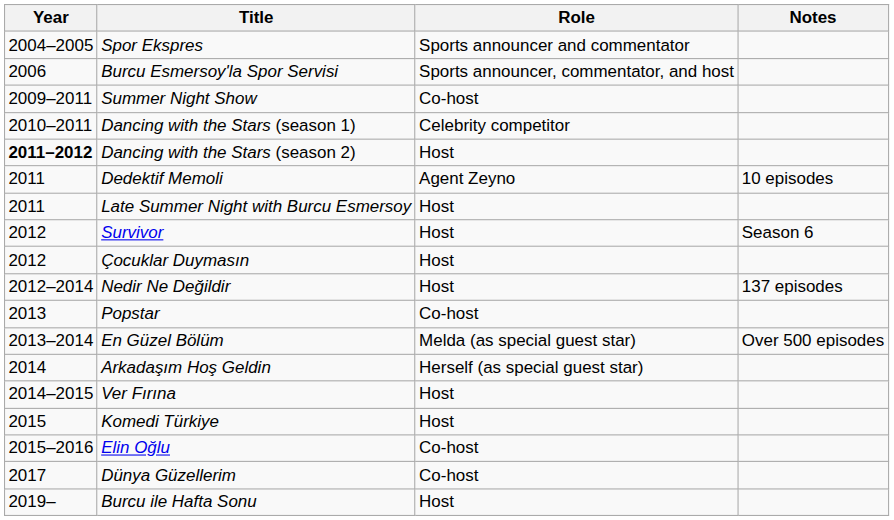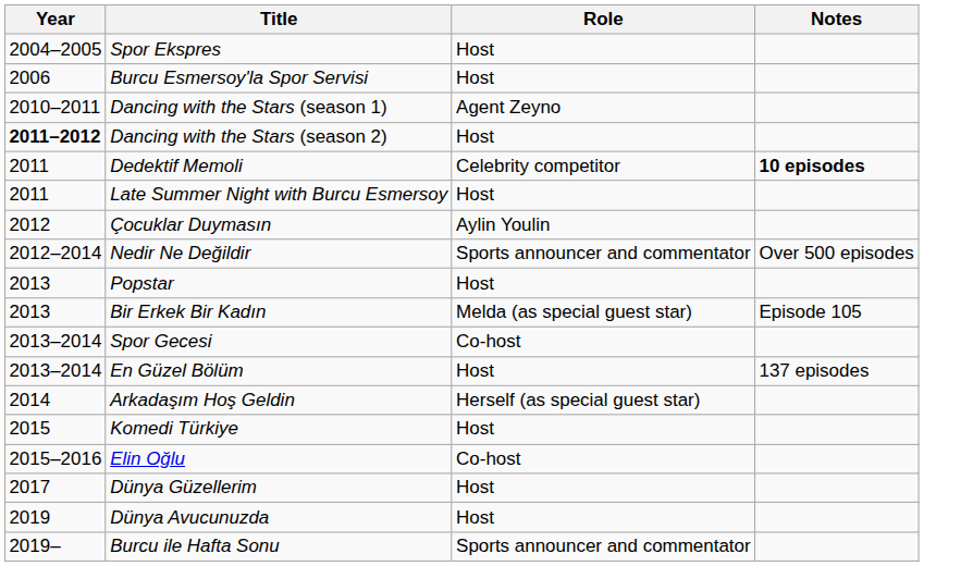Spor Ekspres | Role: Sports announcer and commentator -> Host
Burcu Esmersoy'la Spor Servisi | Role: Sports announcer, commentator, and host -> Host
- row: 2009–2011 | Summer Night Show | Co-host
Dancing with the Stars (season 1) | Role: Celebrity competitor -> Agent Zeyno
Dedektif Memoli | Role: Agent Zeyno -> Celebrity competitor
Dedektif Memoli | Notes: normal -> bold
- row: 2012 | Survivor | Host | Season 6
Çocuklar Duymasın | Role: Host -> Aylin Youlin
Nedir Ne Değildir | Role: Host -> Sports announcer and commentator
Nedir Ne Değildir | Notes: 137 episodes -> Over 500 episodes
Popstar | Role: Co-host -> Host
+ row: 2013 | Bir Erkek Bir Kadın | Melda (as special guest star) | Episode 105
+ row: 2013–2014 | Spor Gecesi | Co-host
En Güzel Bölüm | Role: Melda (as special guest star) -> Host
En Güzel Bölüm | Notes: Over 500 episodes -> 137 episodes
- row: 2014–2015 | Ver Fırına | Host
Dünya Güzellerim | Role: Co-host -> Host
+ row: 2019 | Dünya Avucunuzda | Host
Burcu ile Hafta Sonu | Role: Host -> Sports announcer and commentator
